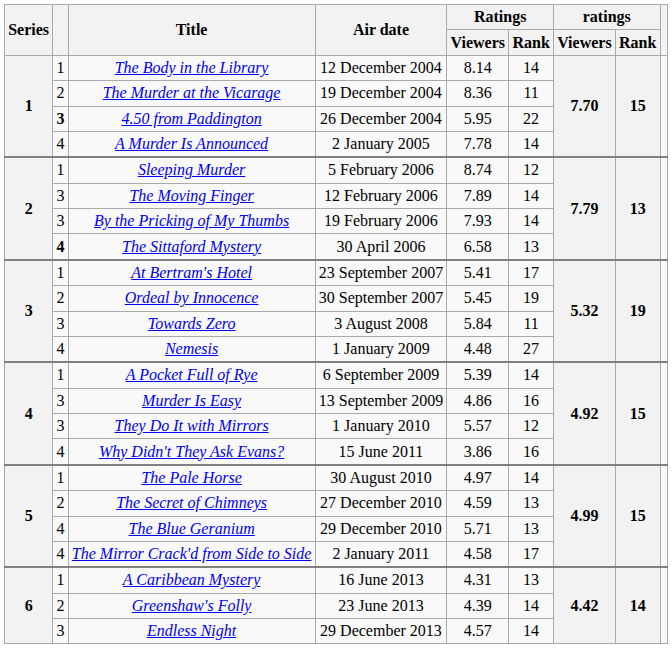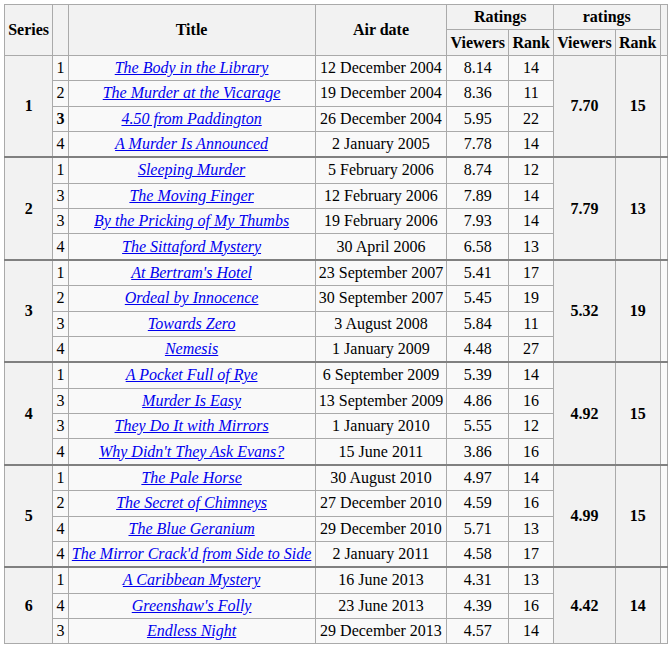The Sittaford Mystery | column 2: bold -> normal
They Do It with Mirrors | Ratings / Viewers: 5.57 -> 5.55
The Secret of Chimneys | Ratings / Rank: 13 -> 16
Greenshaw's Folly | column 2: 2 -> 4
Greenshaw's Folly | Ratings / Rank: 14 -> 16
